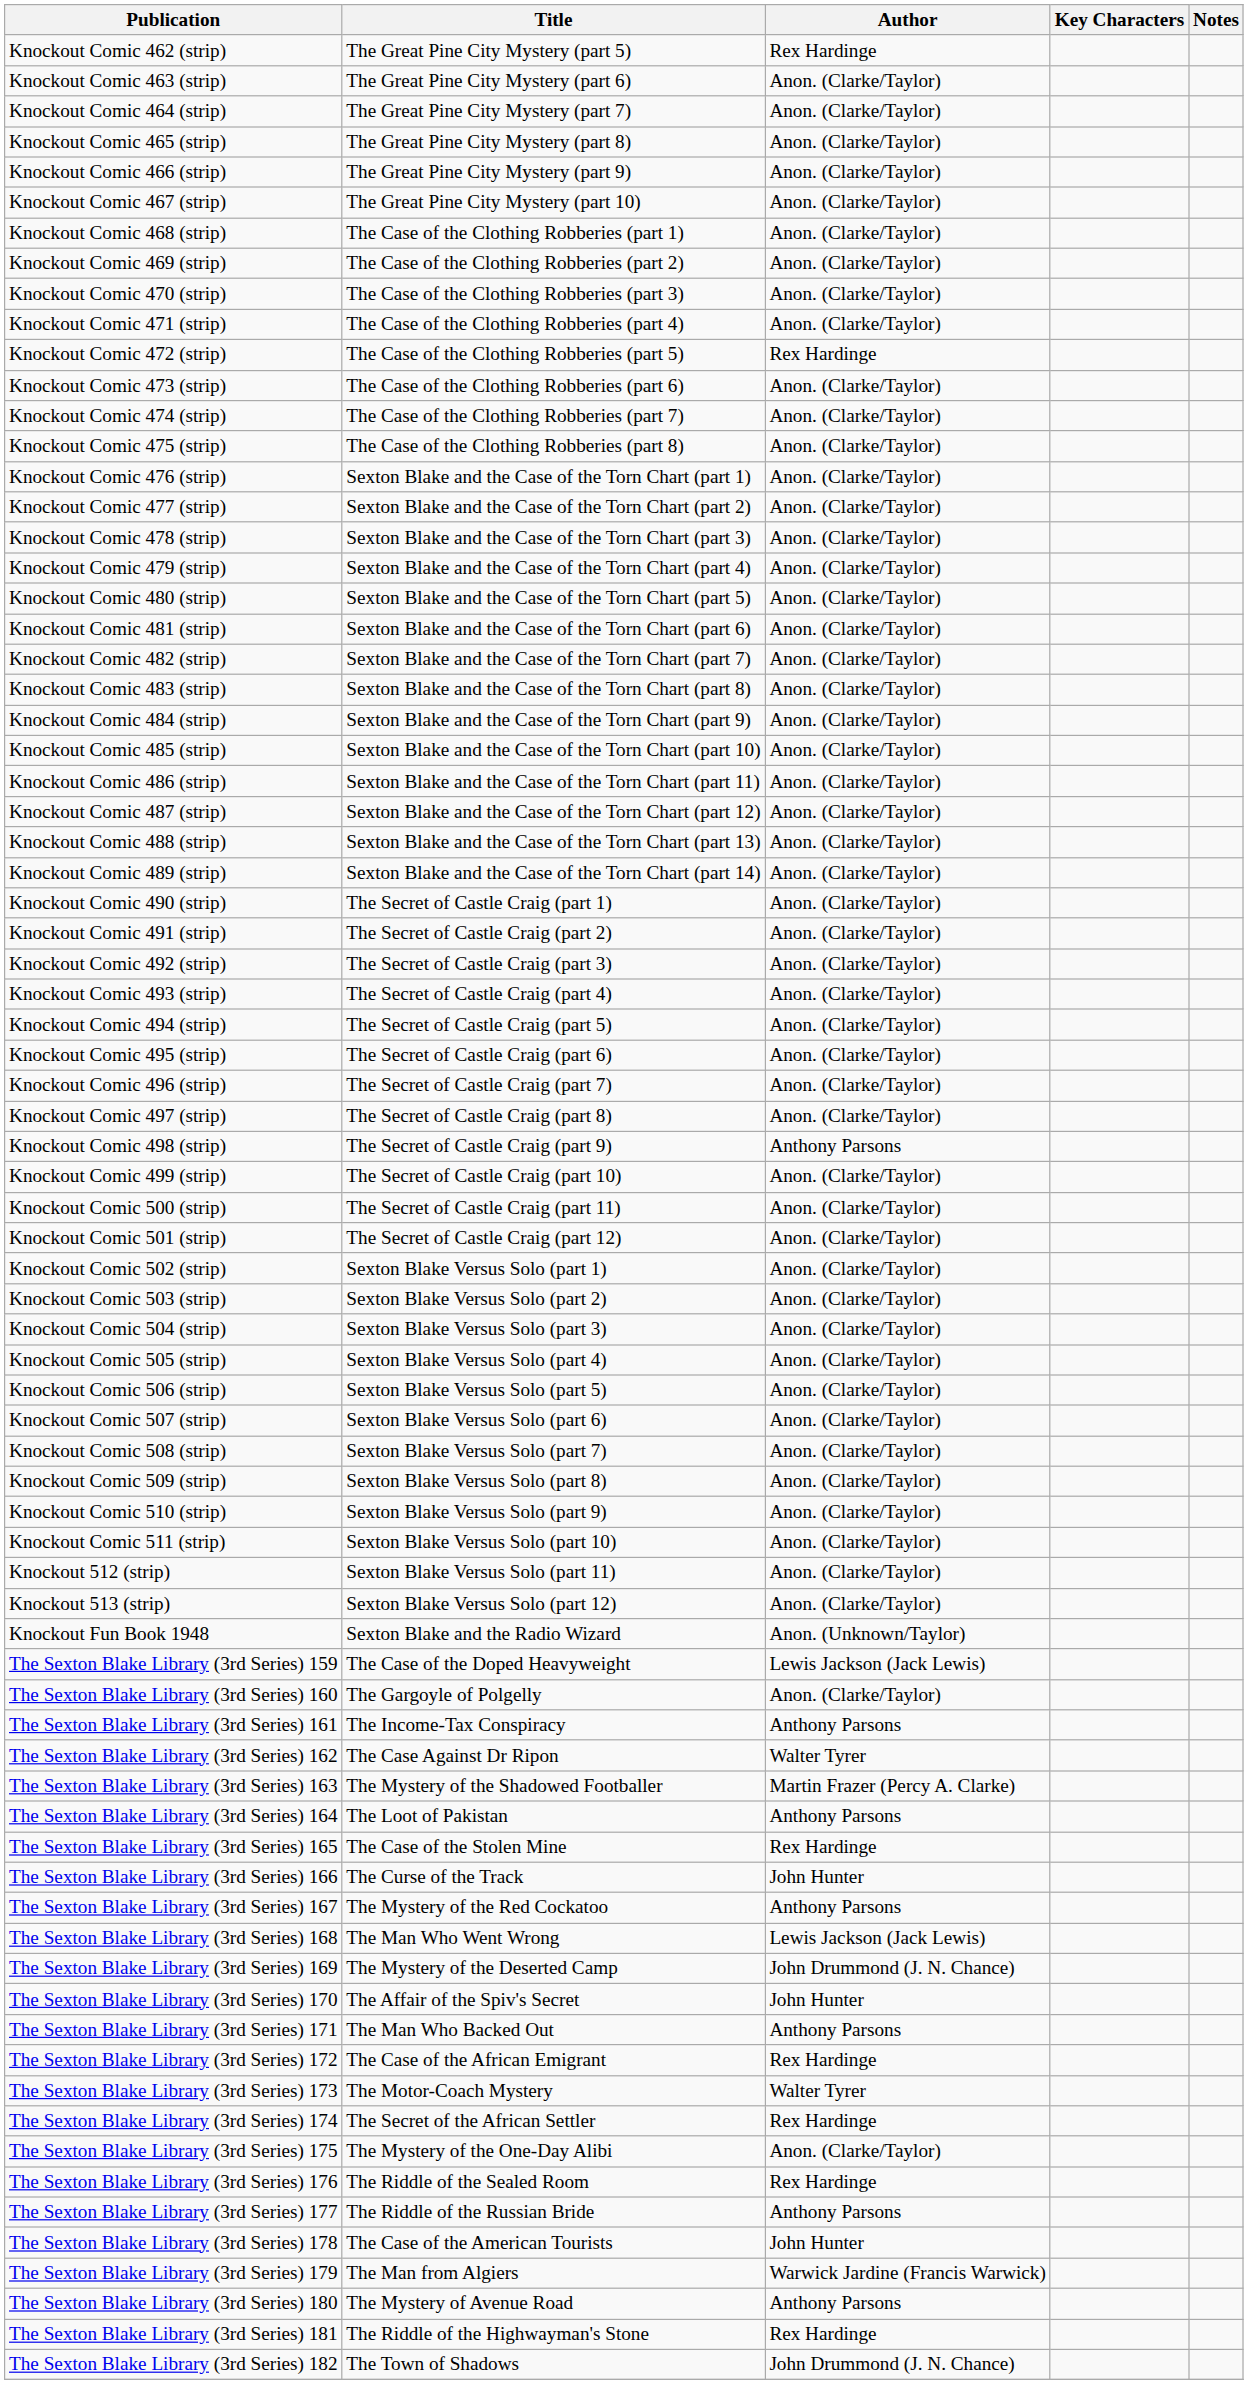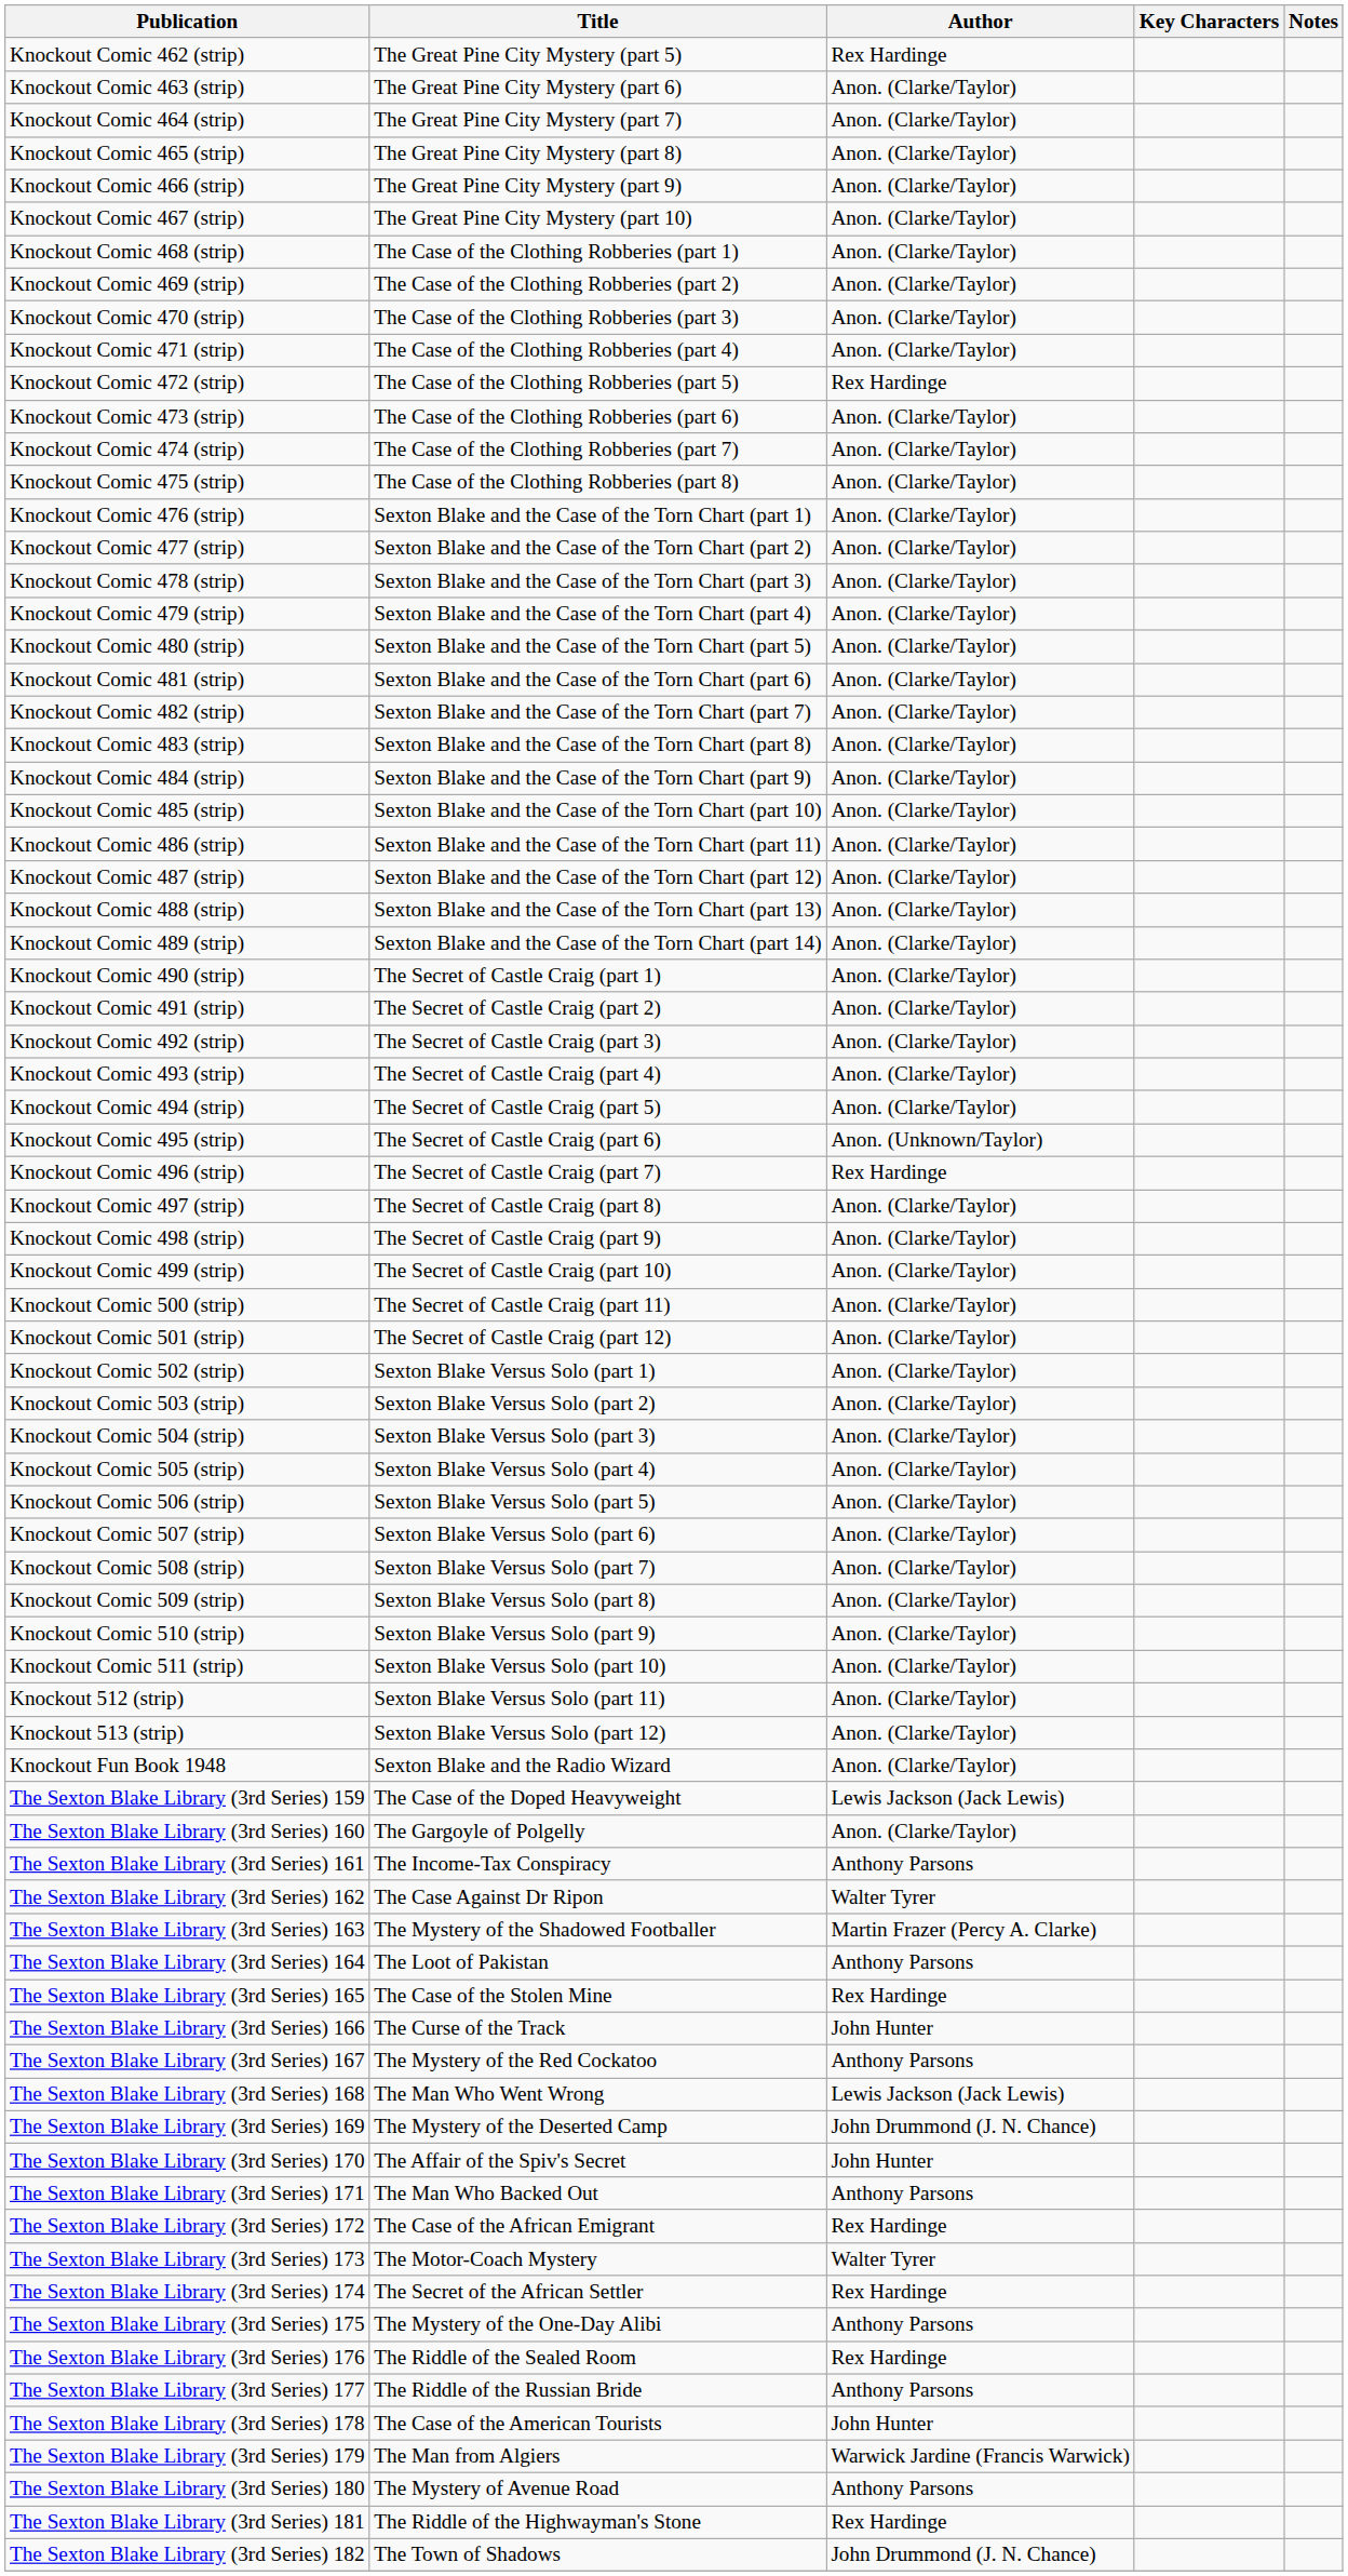Knockout Comic 495 (strip) | Author: Anon. (Clarke/Taylor) -> Anon. (Unknown/Taylor)
Knockout Comic 496 (strip) | Author: Anon. (Clarke/Taylor) -> Rex Hardinge
Knockout Comic 498 (strip) | Author: Anthony Parsons -> Anon. (Clarke/Taylor)
Knockout Fun Book 1948 | Author: Anon. (Unknown/Taylor) -> Anon. (Clarke/Taylor)
The Sexton Blake Library (3rd Series) 175 | Author: Anon. (Clarke/Taylor) -> Anthony Parsons
